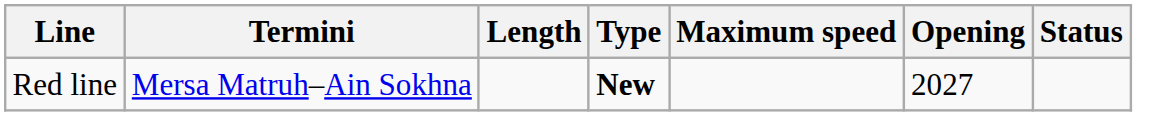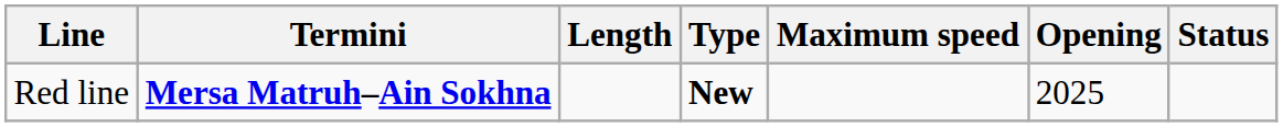Red line | Termini: normal -> bold
Red line | Opening: 2027 -> 2025
